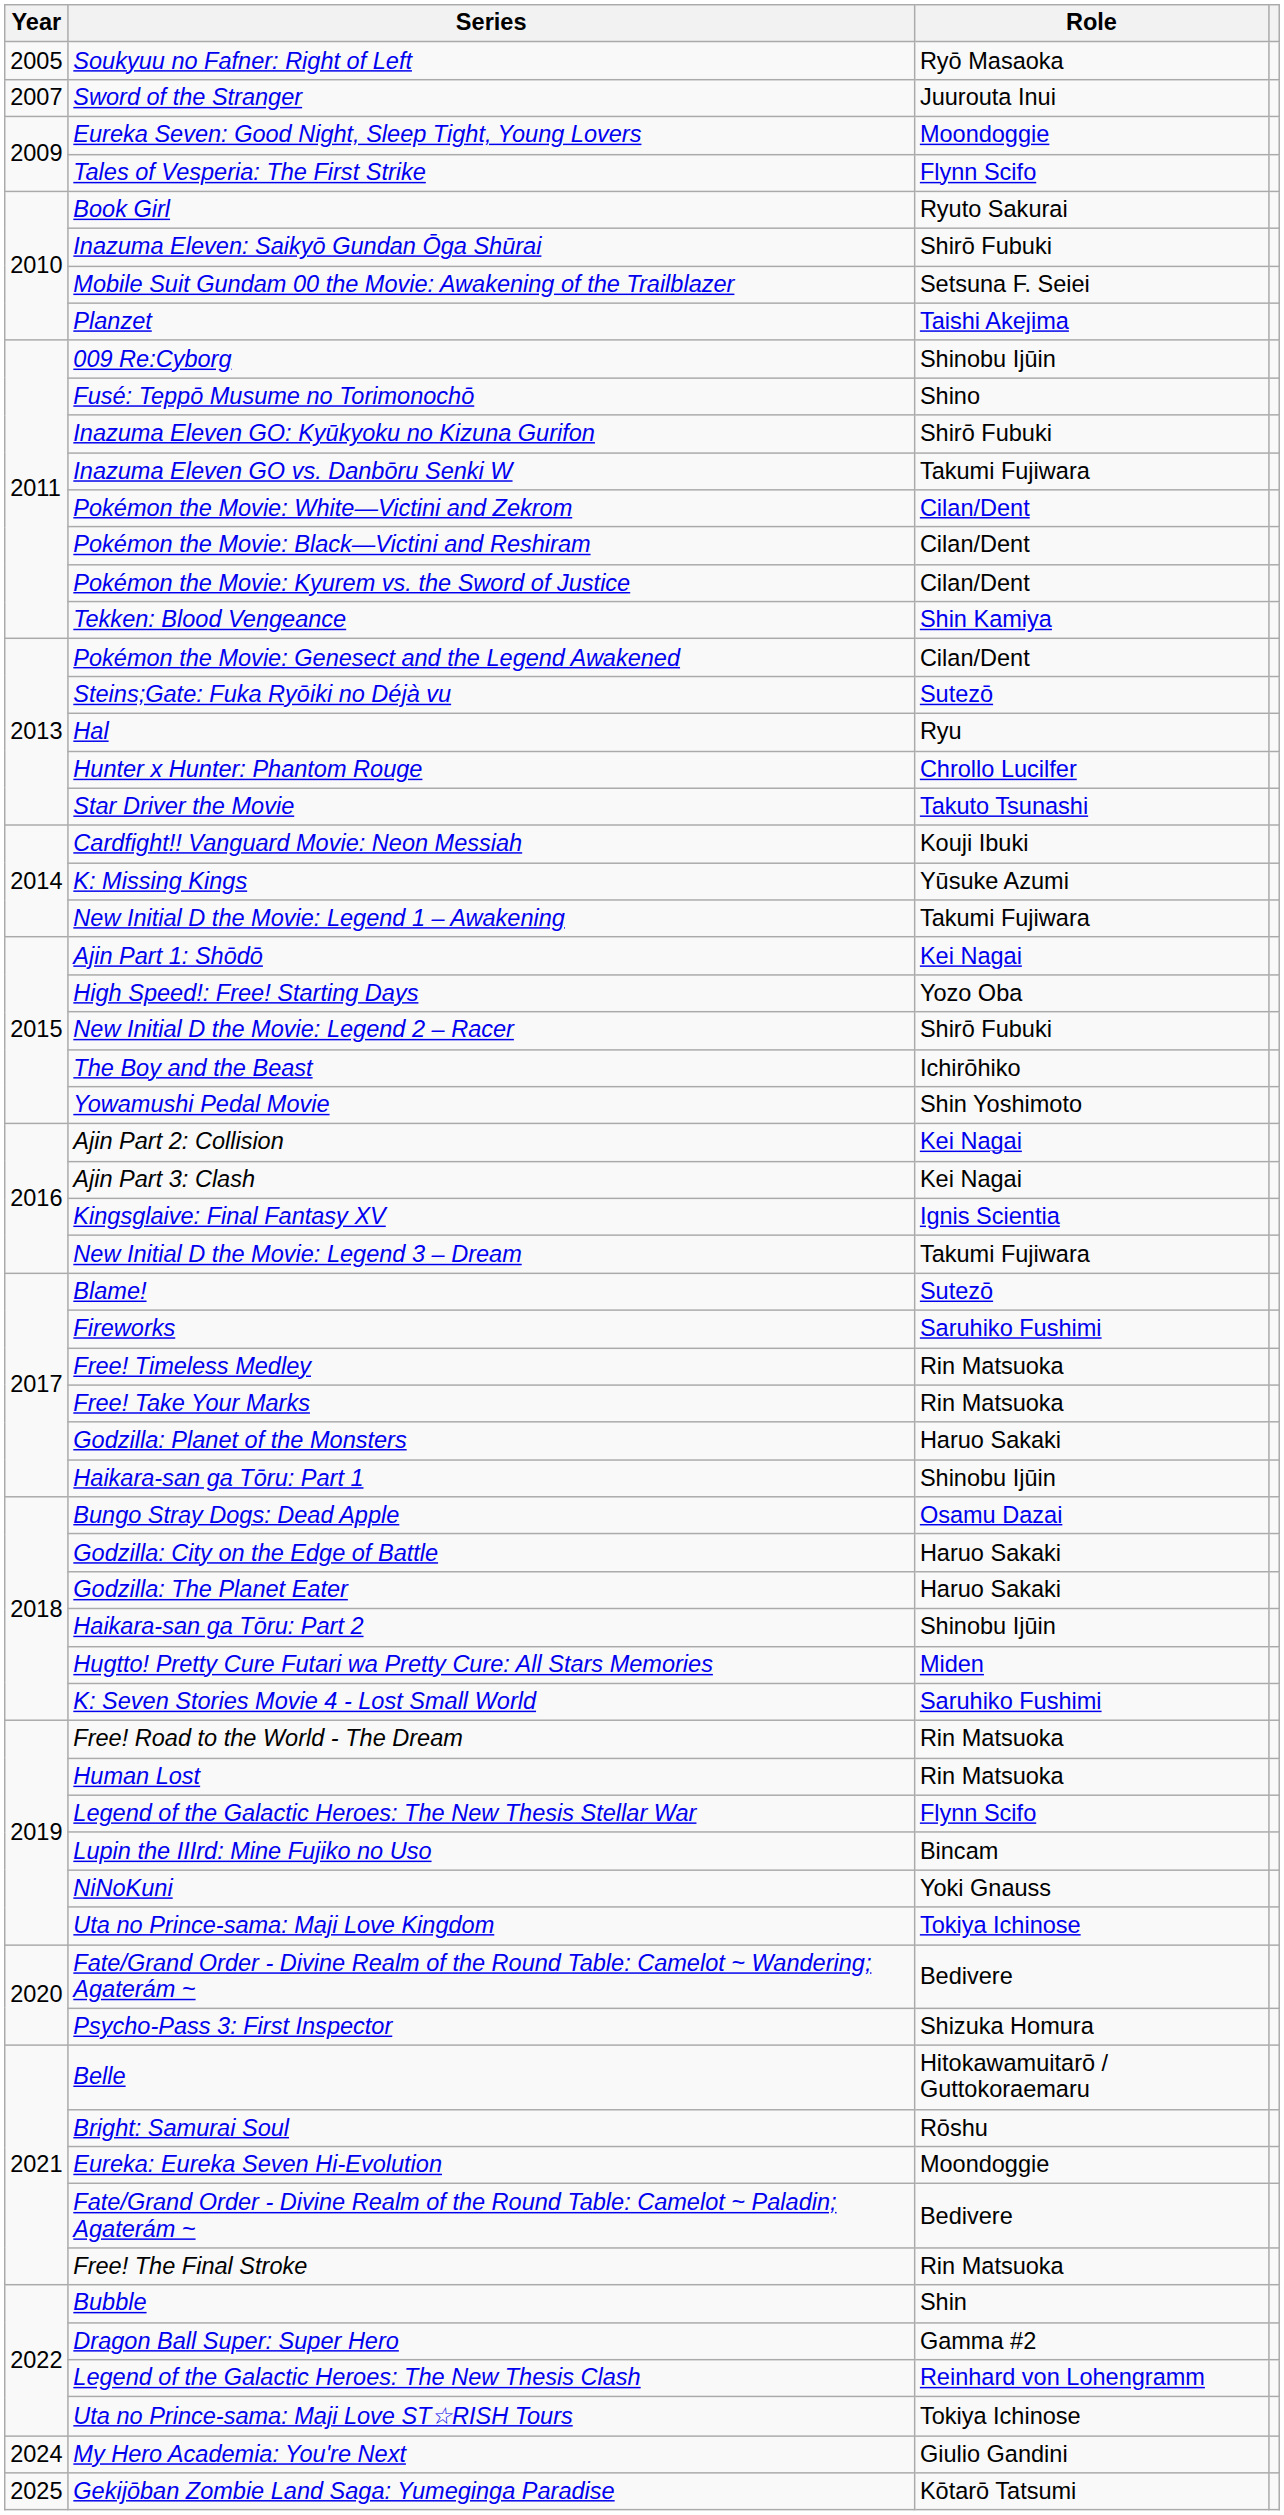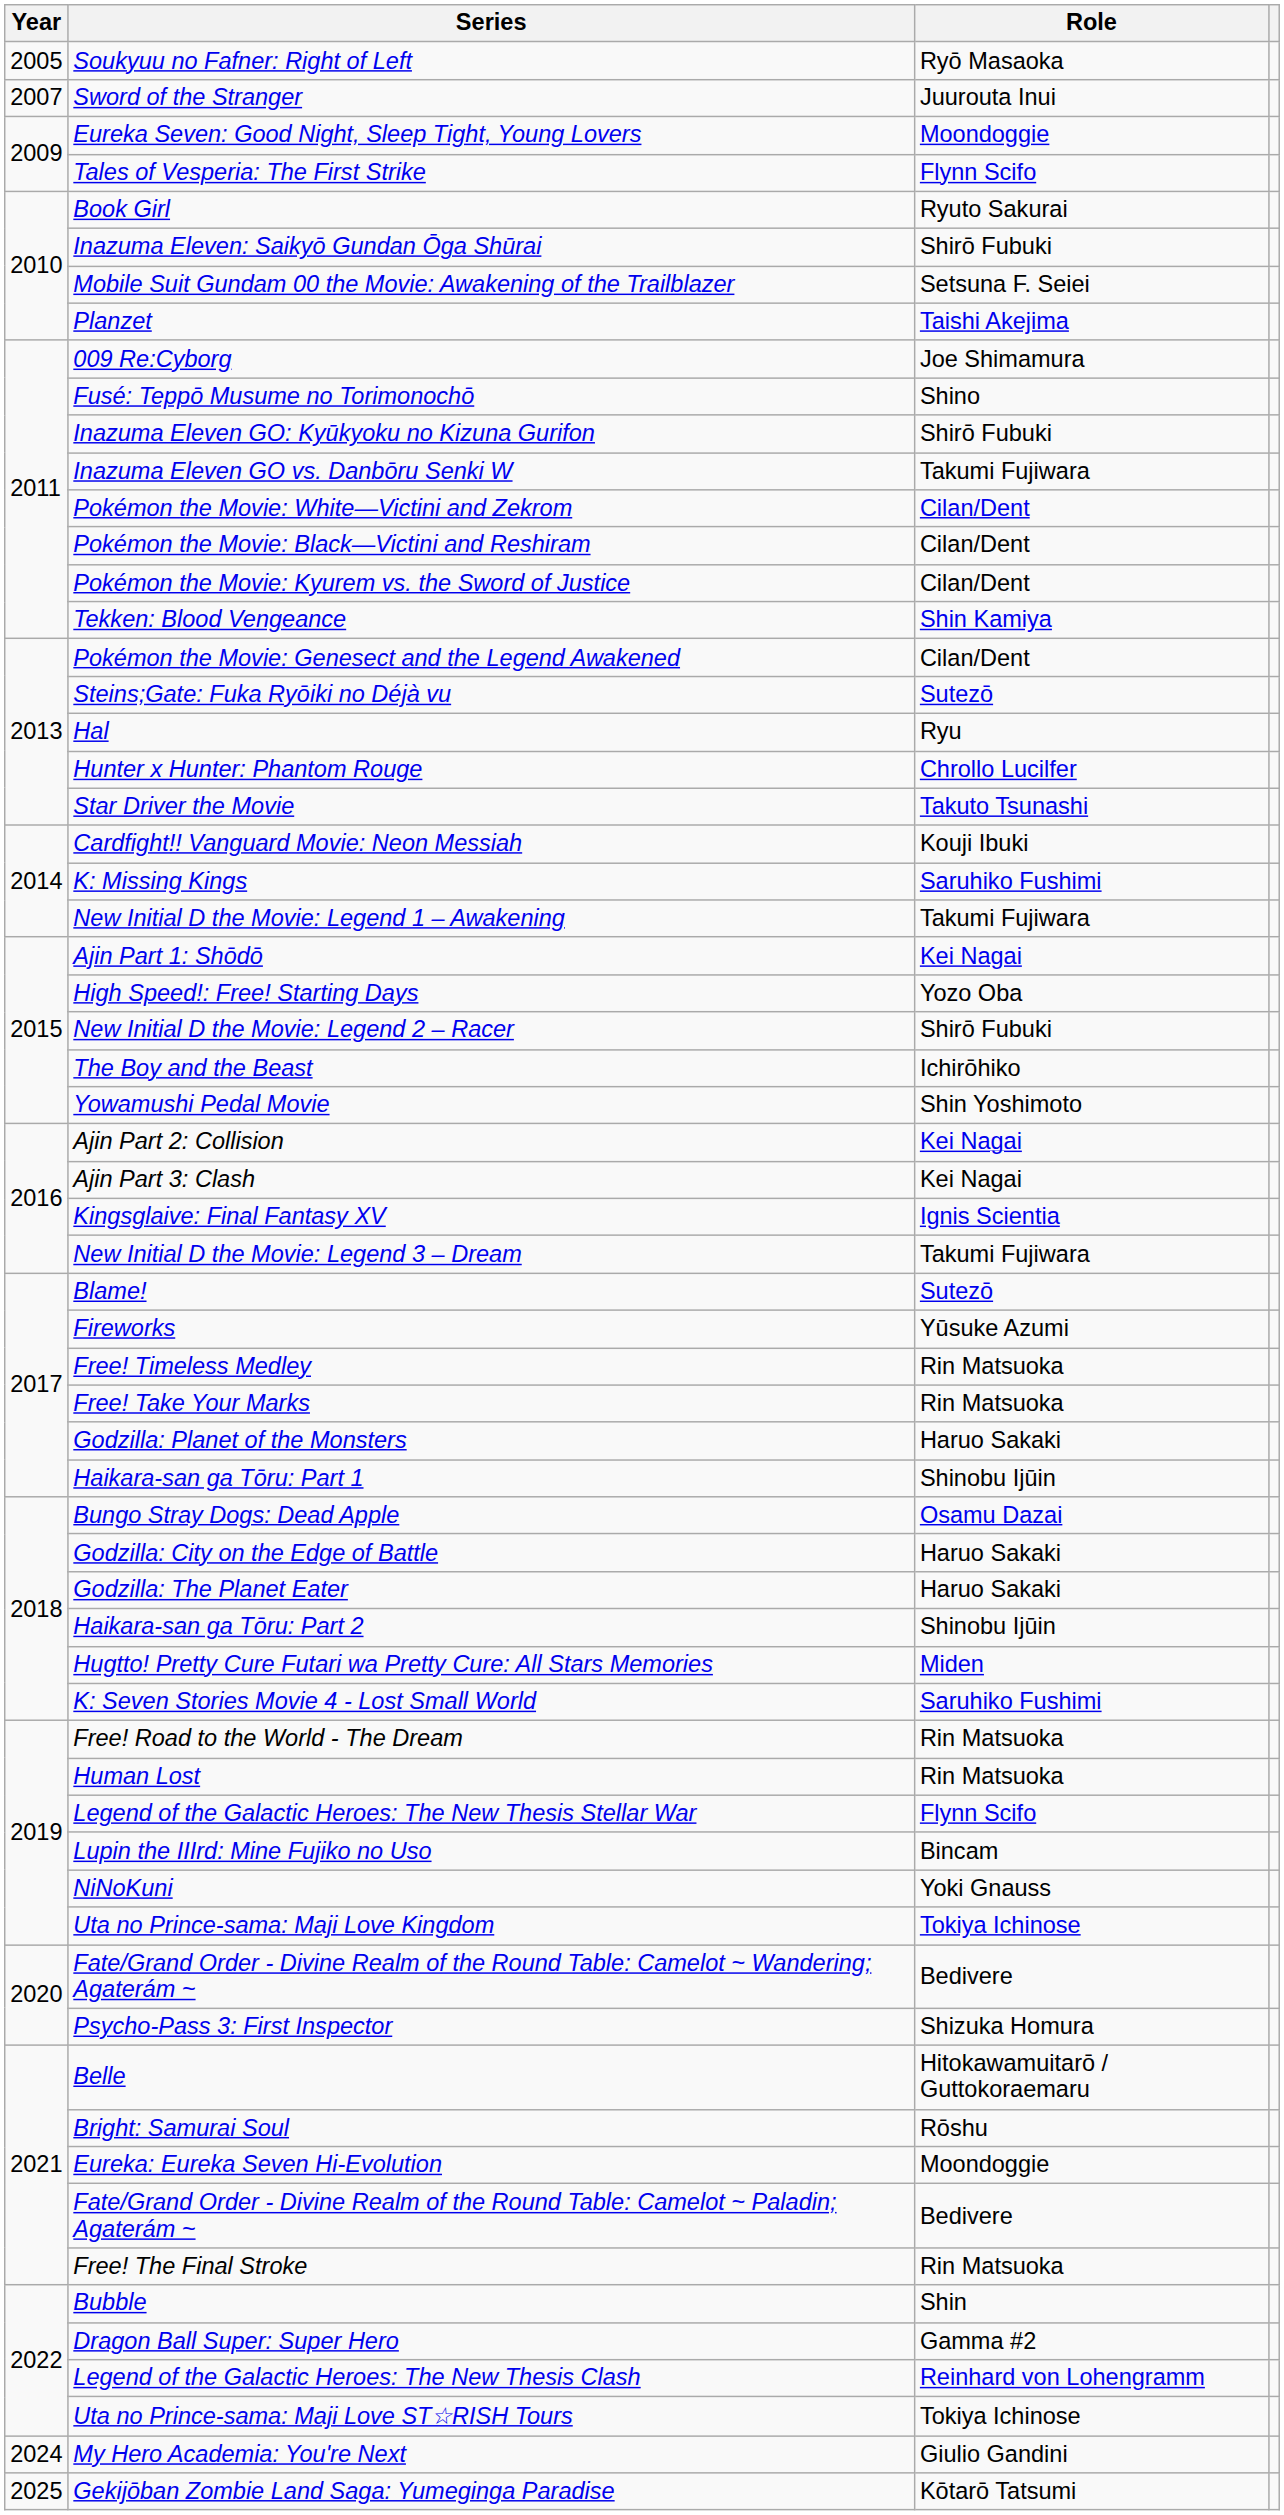009 Re:Cyborg | Role: Shinobu Ijūin -> Joe Shimamura
K: Missing Kings | Role: Yūsuke Azumi -> Saruhiko Fushimi
Fireworks | Role: Saruhiko Fushimi -> Yūsuke Azumi
